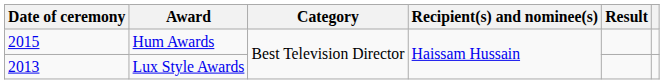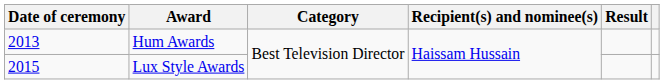Hum Awards | Date of ceremony: 2015 -> 2013
Lux Style Awards | Date of ceremony: 2013 -> 2015
